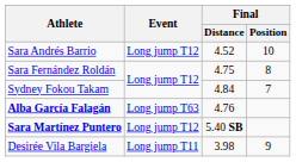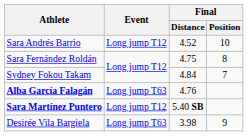Desirée Vila Bargiela | Event: Long jump T11 -> Long jump T63
